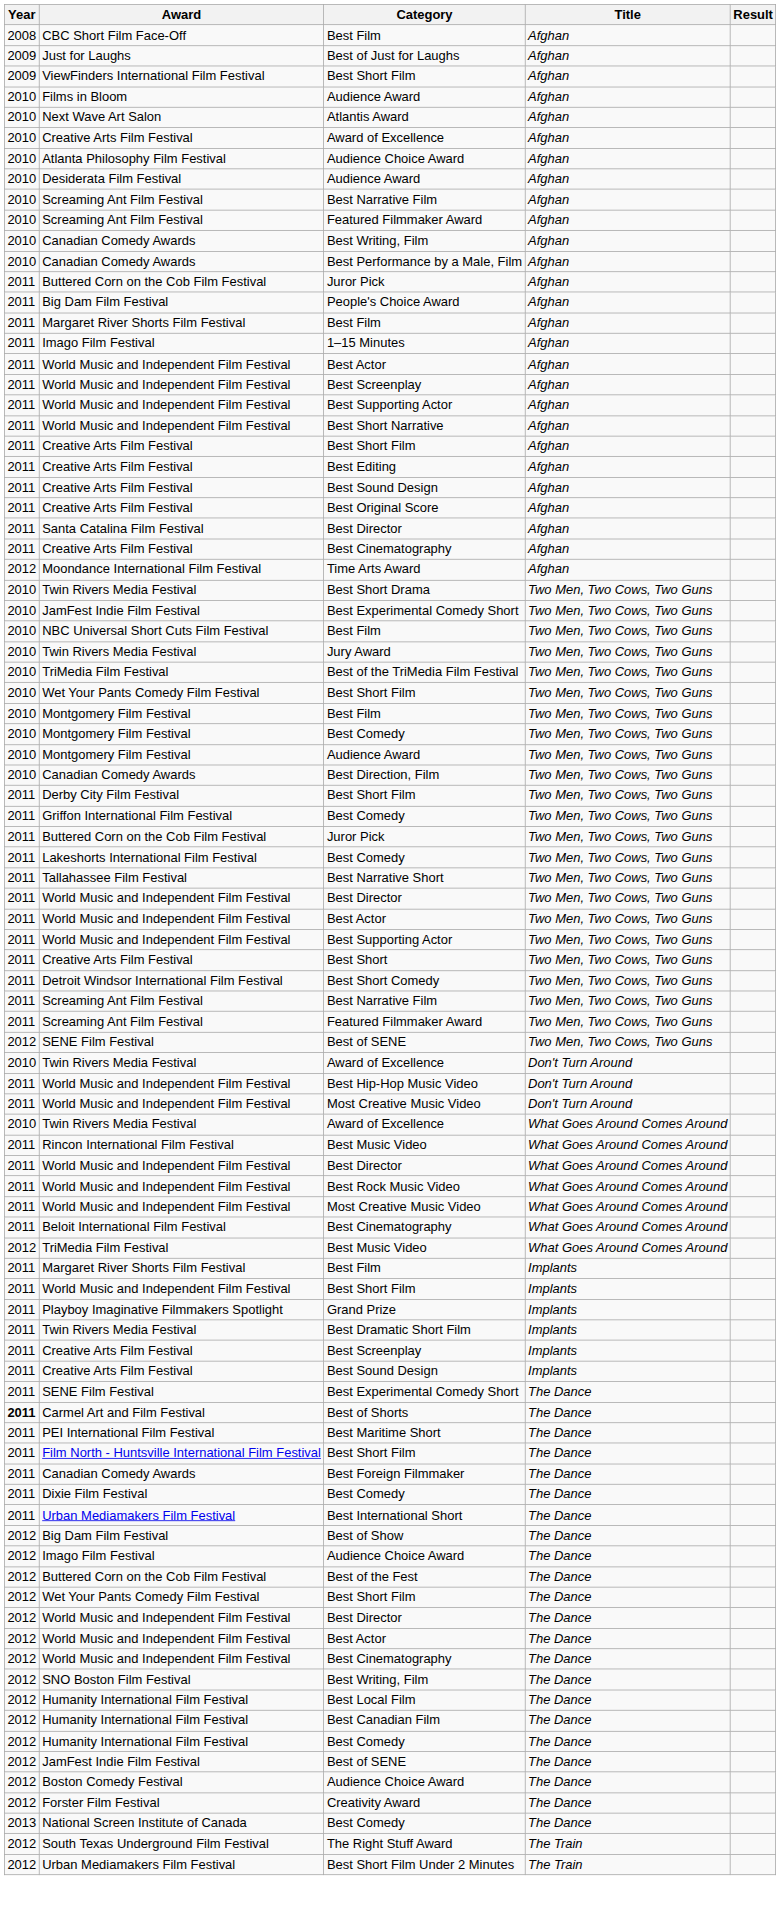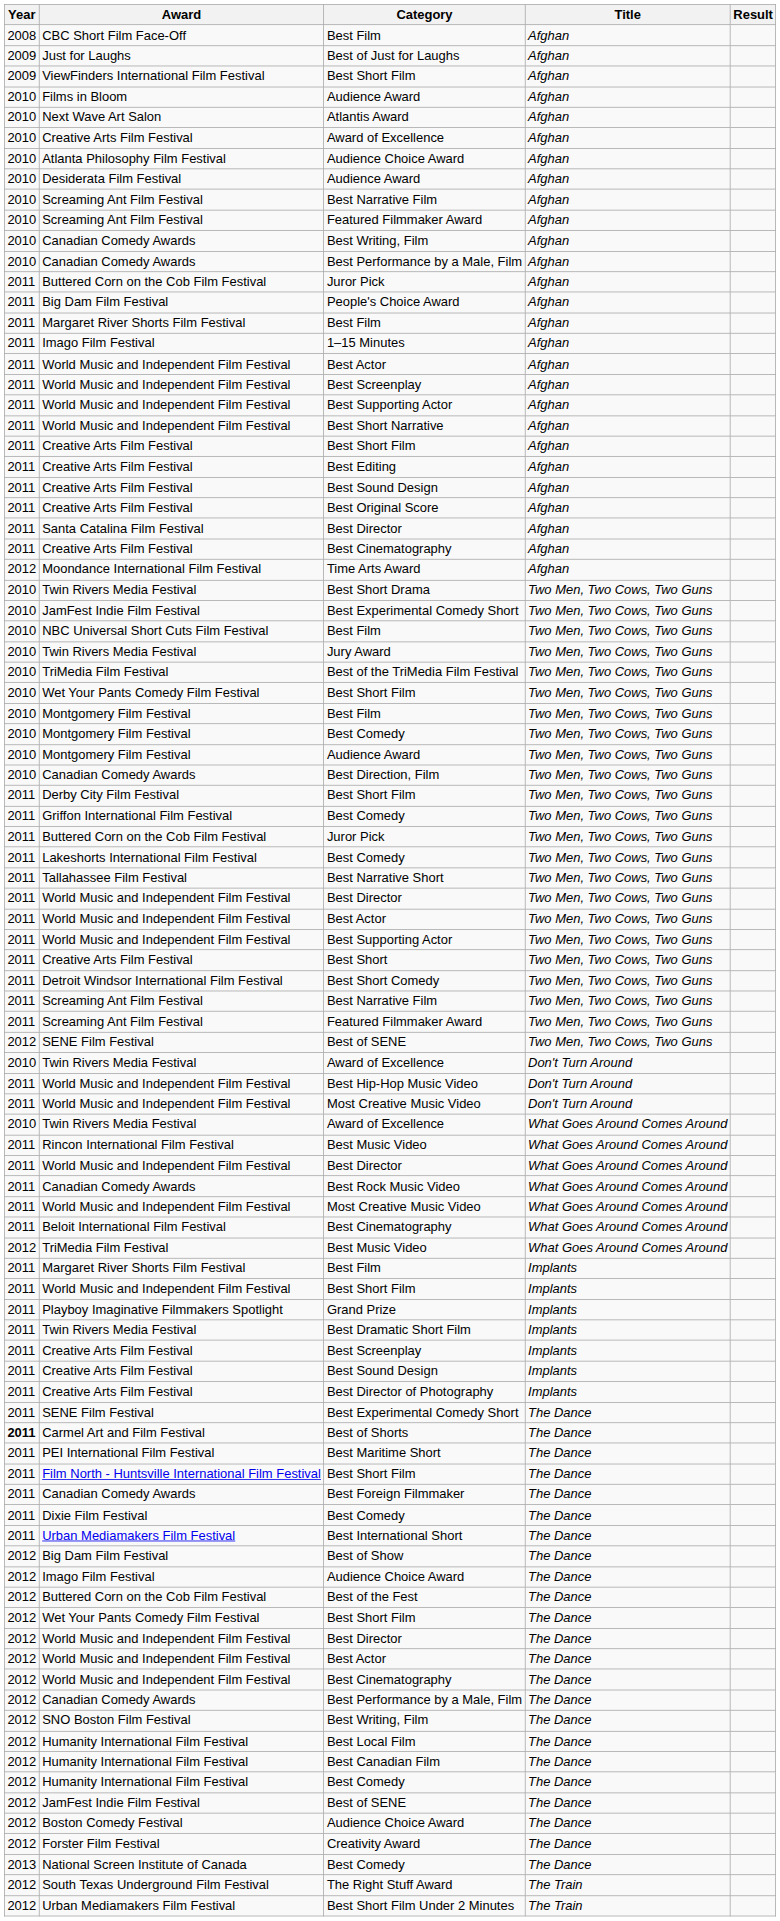Best Rock Music Video | Award: World Music and Independent Film Festival -> Canadian Comedy Awards
+ row: 2011 | Creative Arts Film Festival | Best Director of Photography | Implants
+ row: 2012 | Canadian Comedy Awards | Best Performance by a Male, Film | The Dance
